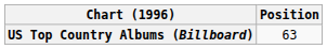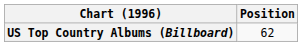US Top Country Albums (Billboard) | Position: 63 -> 62
